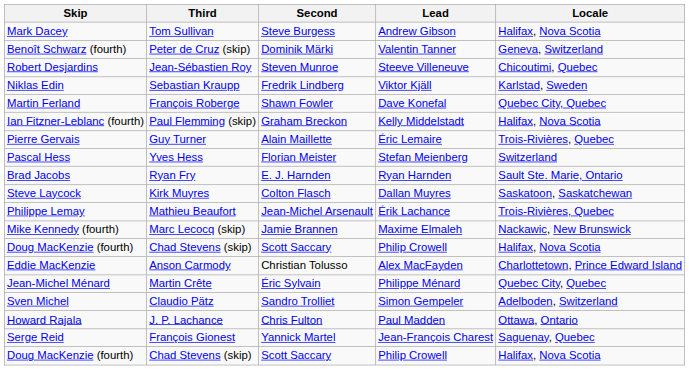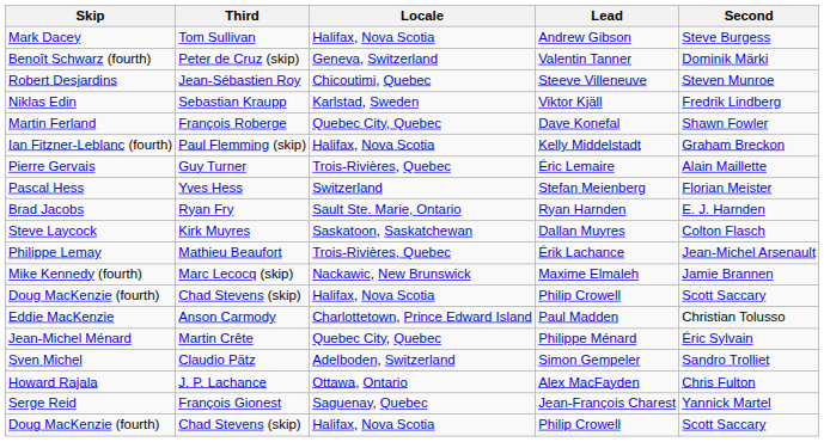columns swapped: Second <-> Locale
Eddie MacKenzie | Lead: Alex MacFayden -> Paul Madden
Howard Rajala | Lead: Paul Madden -> Alex MacFayden
